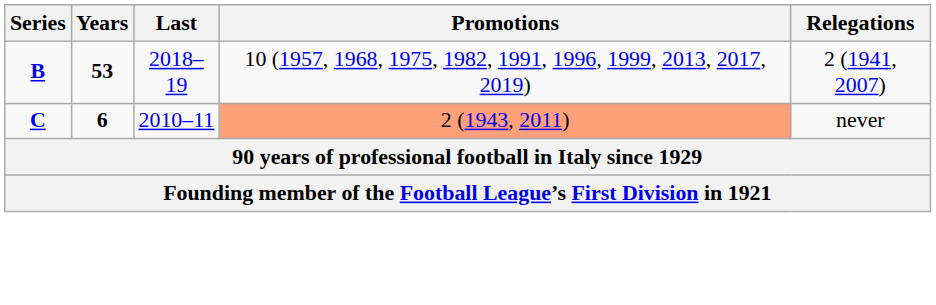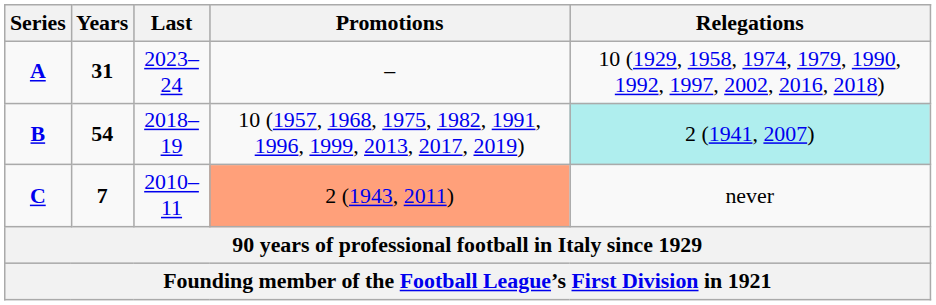+ row: A | 31 | 2023–24 | – | 10 (1929, 1958, 1974, 1979, 1990, 1992, 1997, 2002, 2016, 2018)
B | Years: 53 -> 54
B | Relegations: no background -> paleturquoise background
C | Years: 6 -> 7
